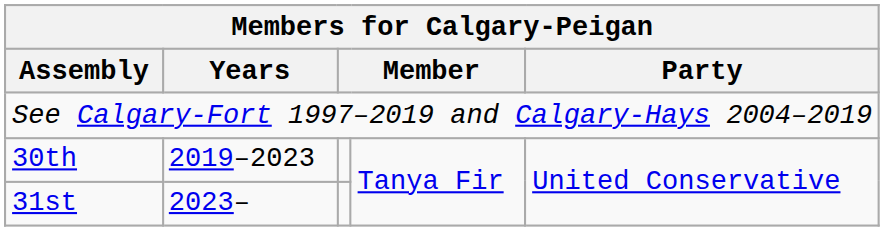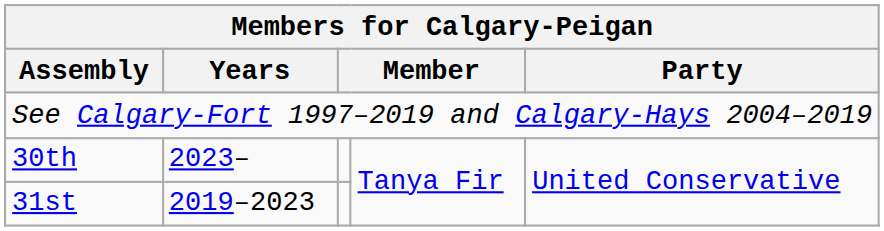30th | Years: 2019–2023 -> 2023–
31st | Years: 2023– -> 2019–2023
